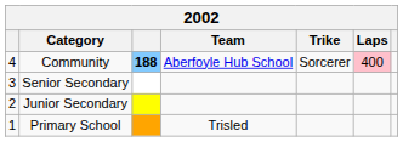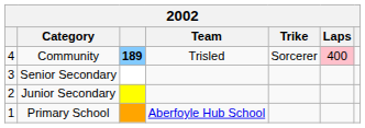Community | column 3: 188 -> 189
Community | Team: Aberfoyle Hub School -> Trisled
Primary School | Team: Trisled -> Aberfoyle Hub School
